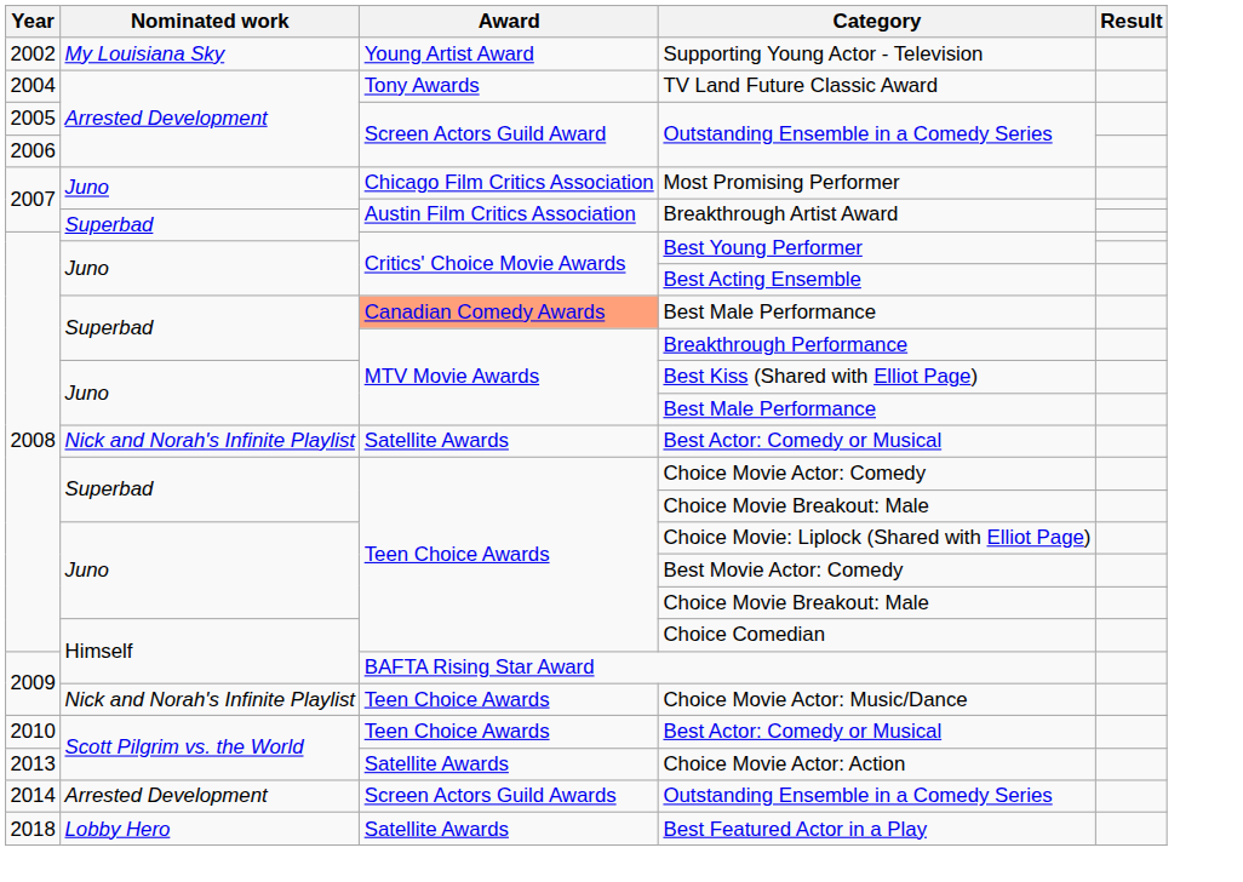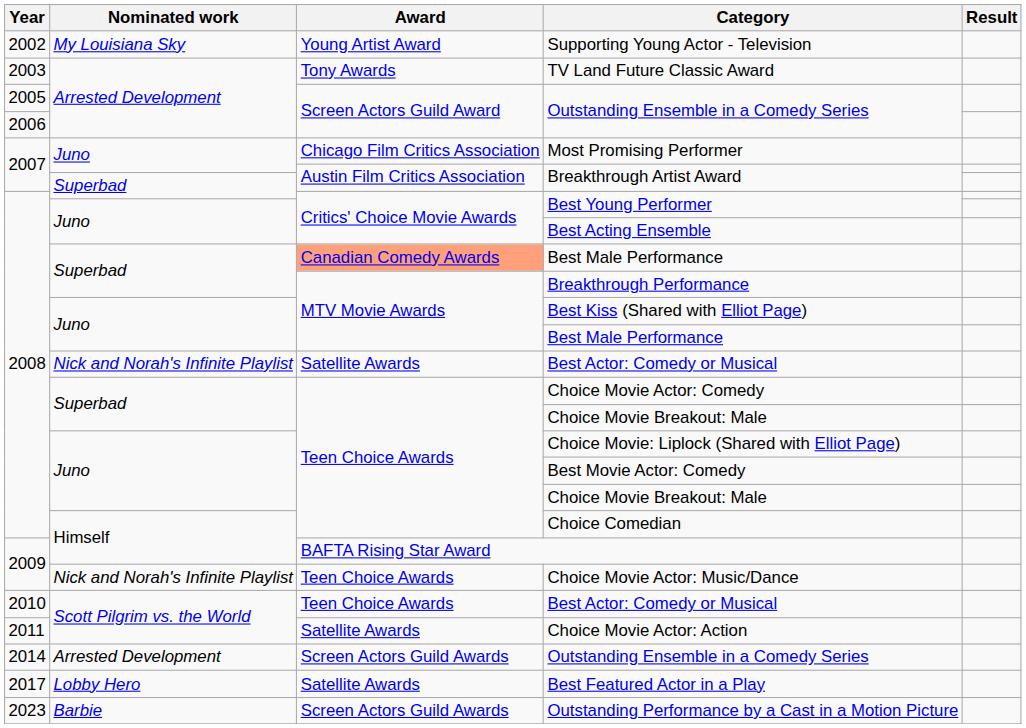TV Land Future Classic Award | Year: 2004 -> 2003
Choice Movie Actor: Action | Year: 2013 -> 2011
Best Featured Actor in a Play | Year: 2018 -> 2017
+ row: 2023 | Barbie | Screen Actors Guild Awards | Outstanding Performance by a Cast in a Motion Picture
